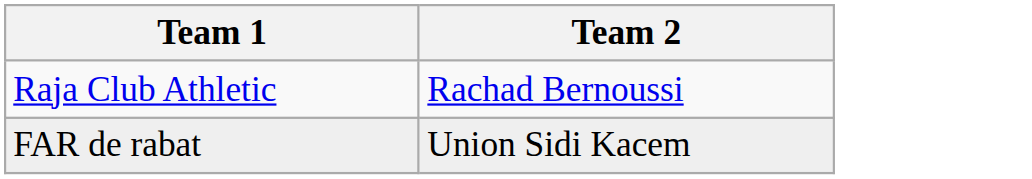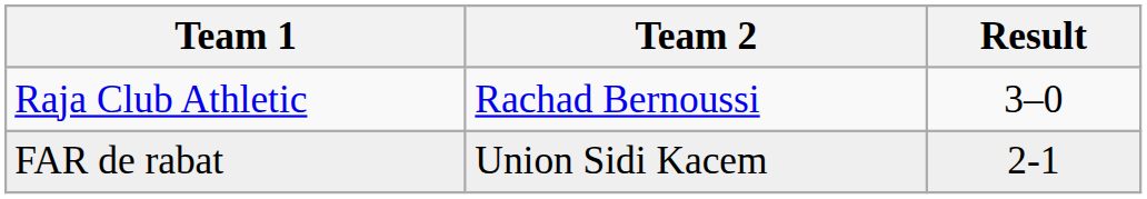+ column: Result | 3–0 | 2-1
